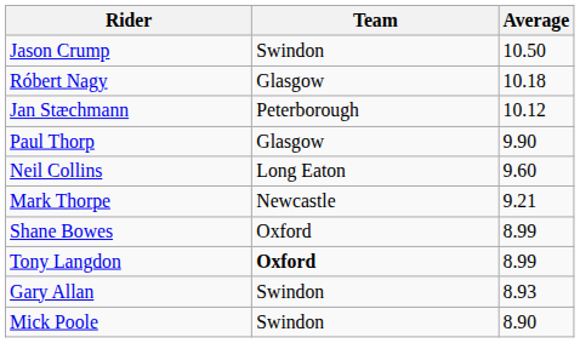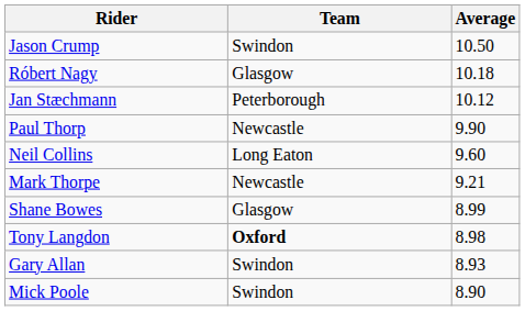Paul Thorp | Team: Glasgow -> Newcastle
Shane Bowes | Team: Oxford -> Glasgow
Tony Langdon | Average: 8.99 -> 8.98
